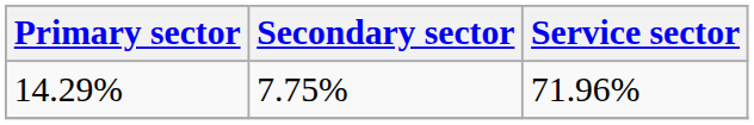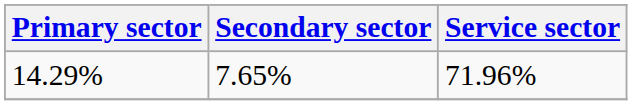14.29% | Secondary sector: 7.75% -> 7.65%
